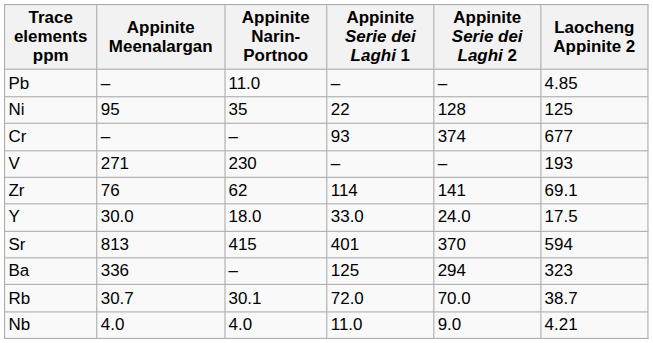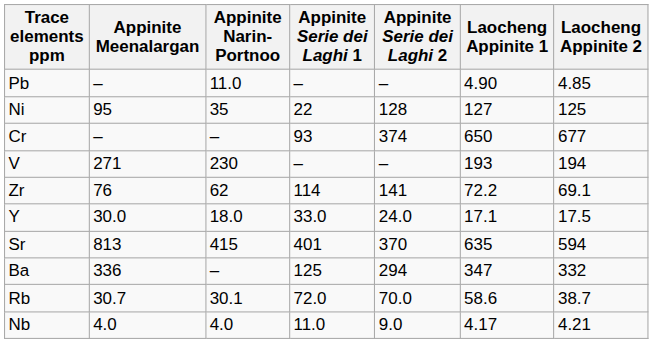+ column: Laocheng Appinite 1 | 4.90 | 127 | 650 | 193 | 72.2 | 17.1 | 635 | 347 | 58.6 | 4.17
V | Laocheng Appinite 2: 193 -> 194
Ba | Laocheng Appinite 2: 323 -> 332
